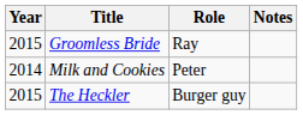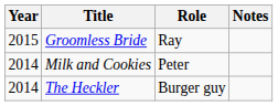The Heckler | Year: 2015 -> 2014
